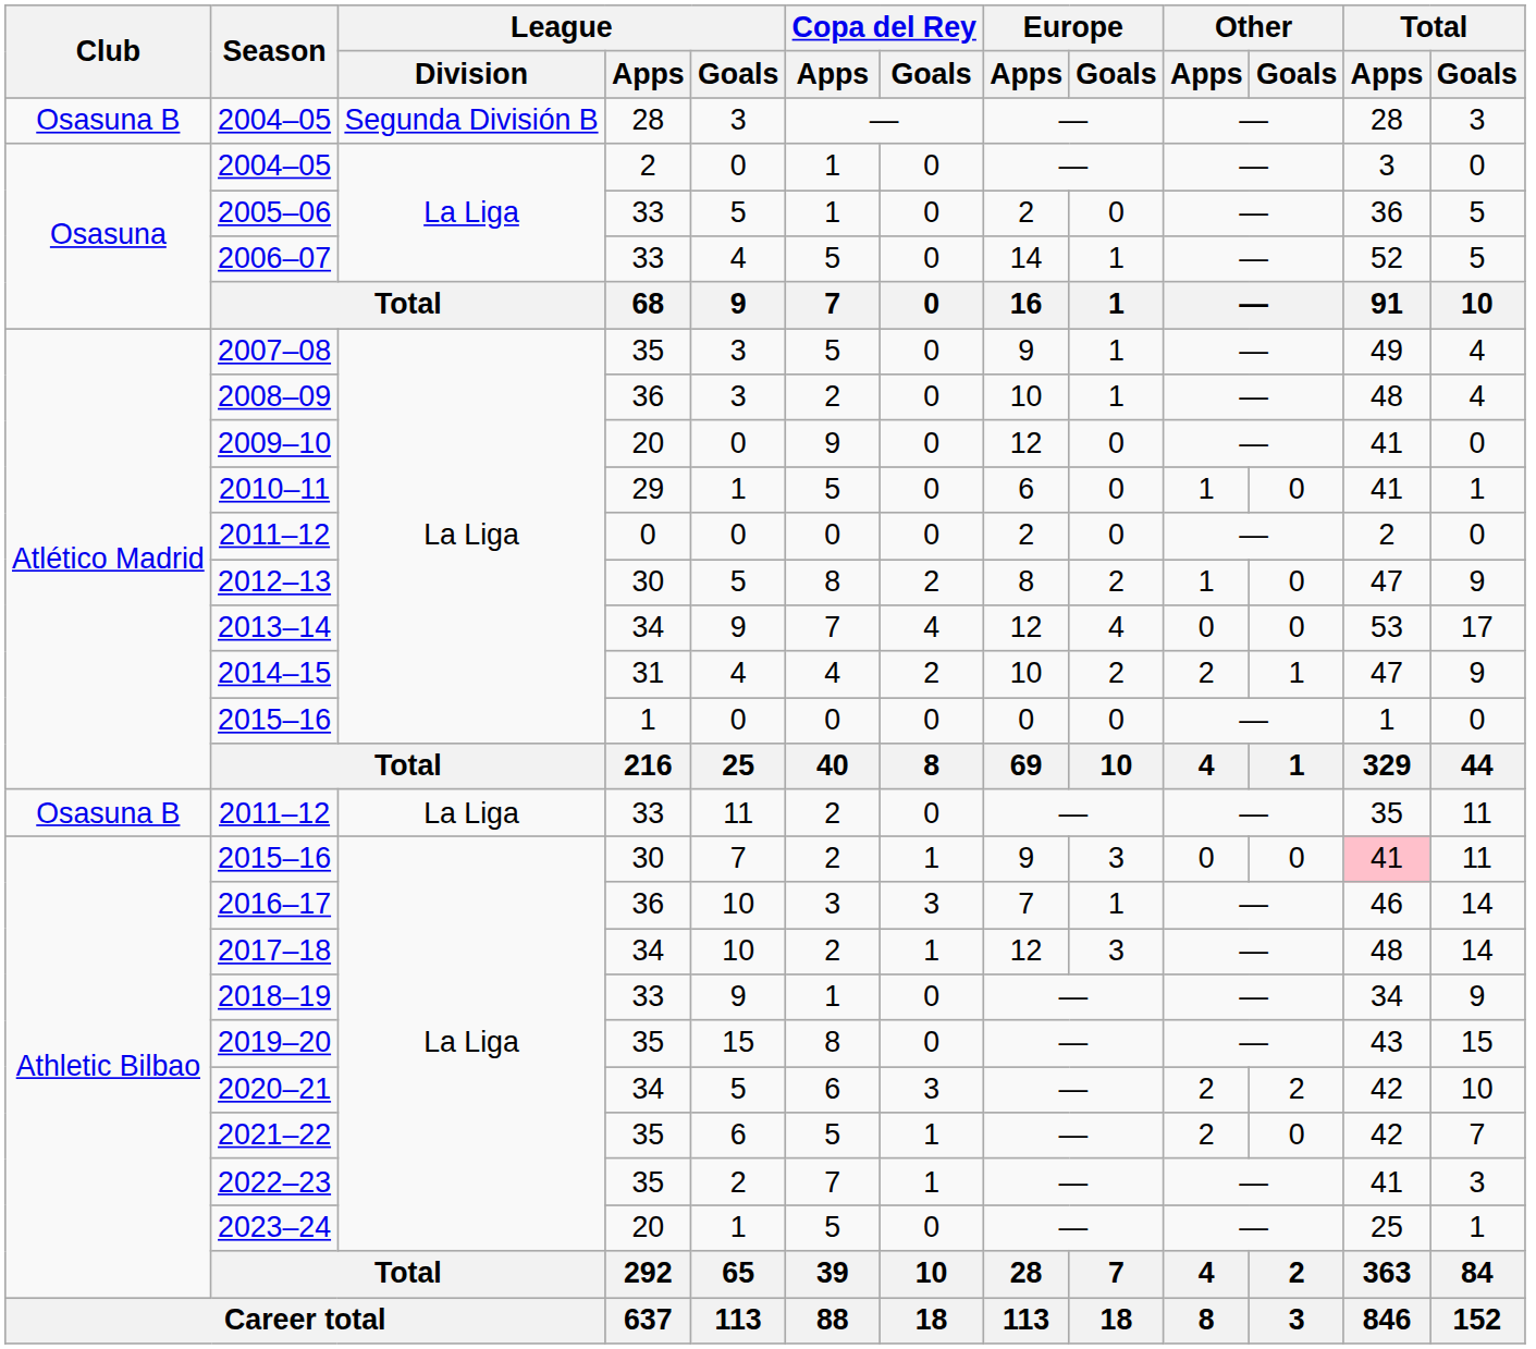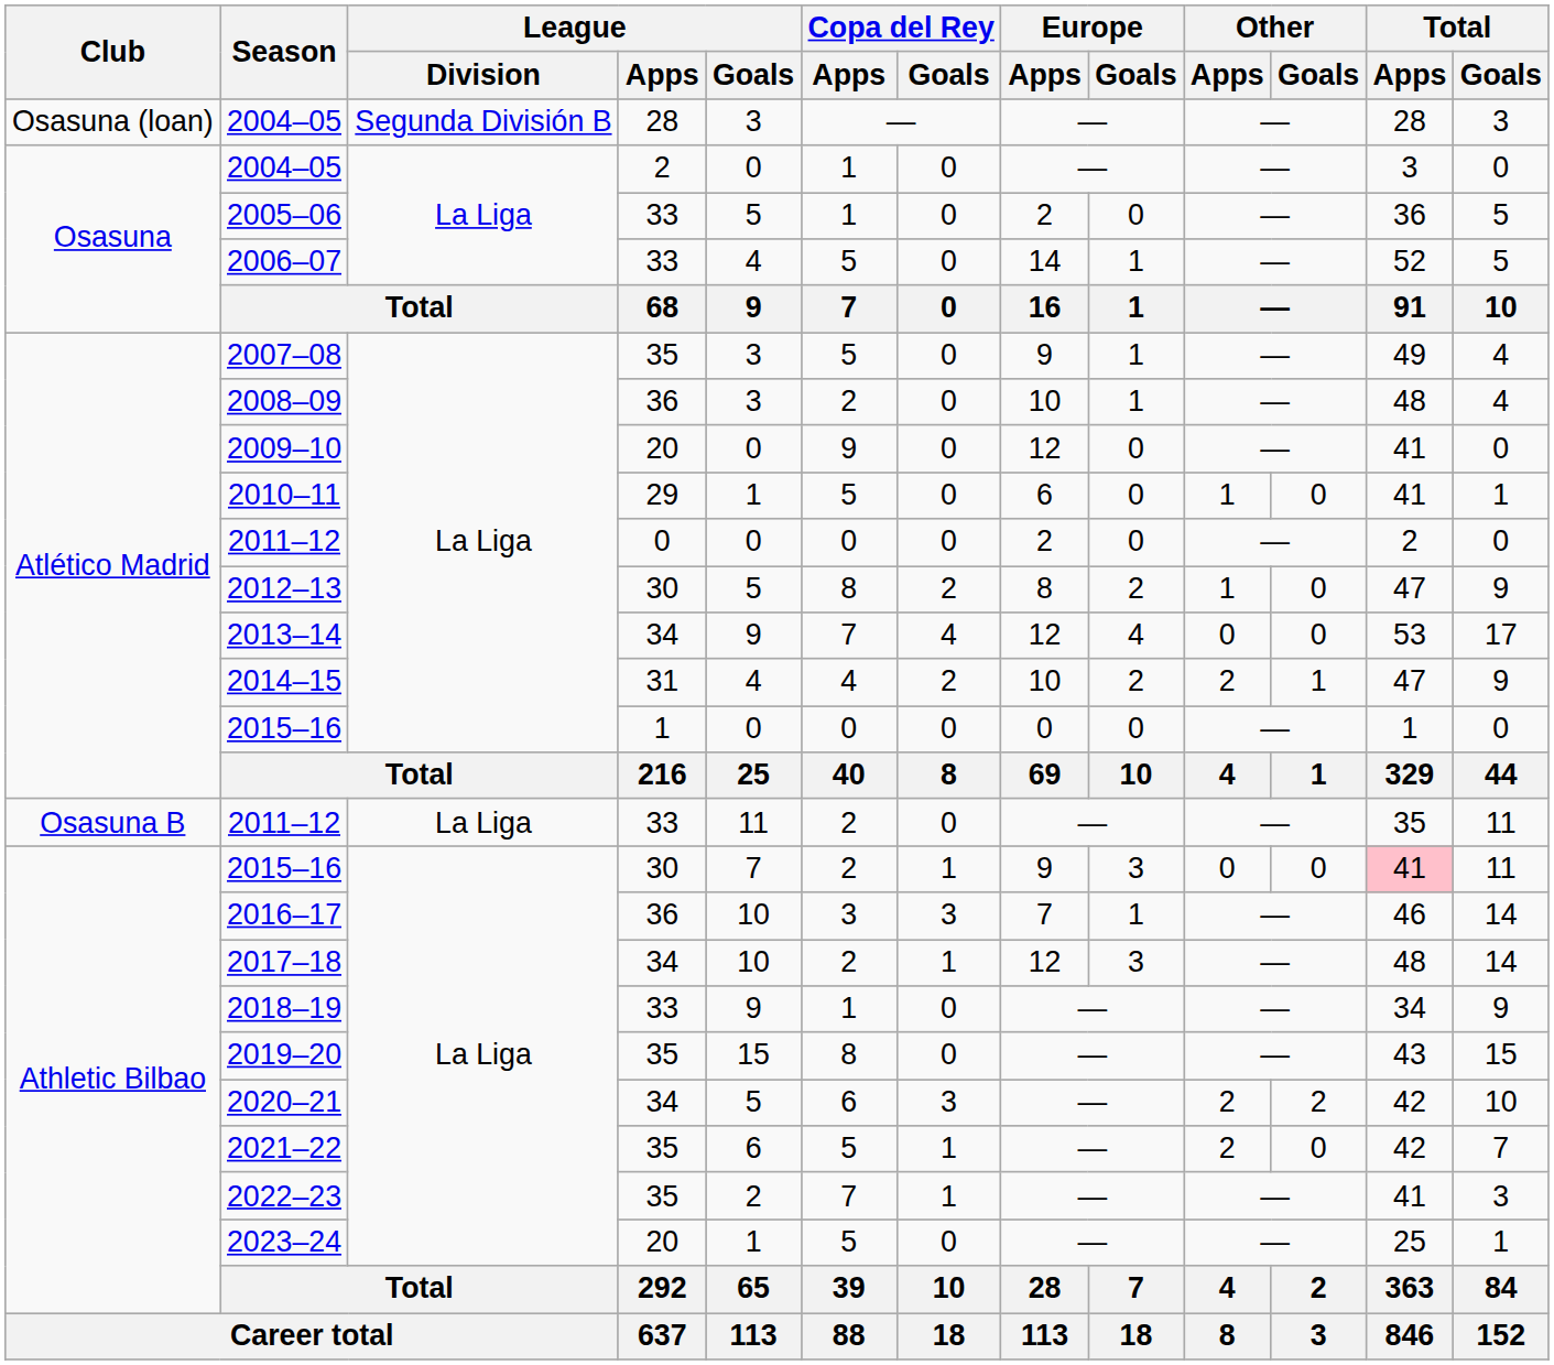2004–05 / 28 | Club: Osasuna B -> Osasuna (loan)
